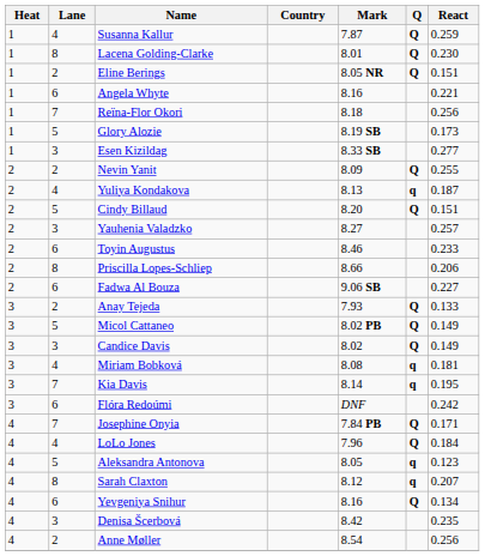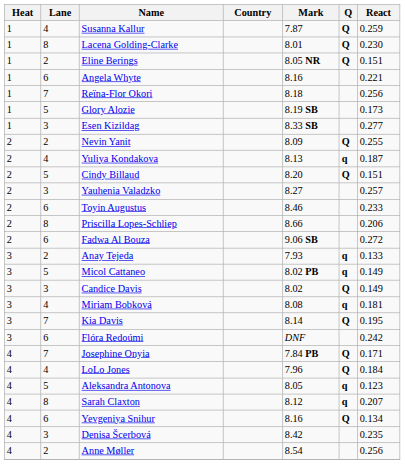Fadwa Al Bouza | React: 0.227 -> 0.272
Anay Tejeda | Q: Q -> q
Micol Cattaneo | Q: Q -> q
Kia Davis | Q: q -> Q
